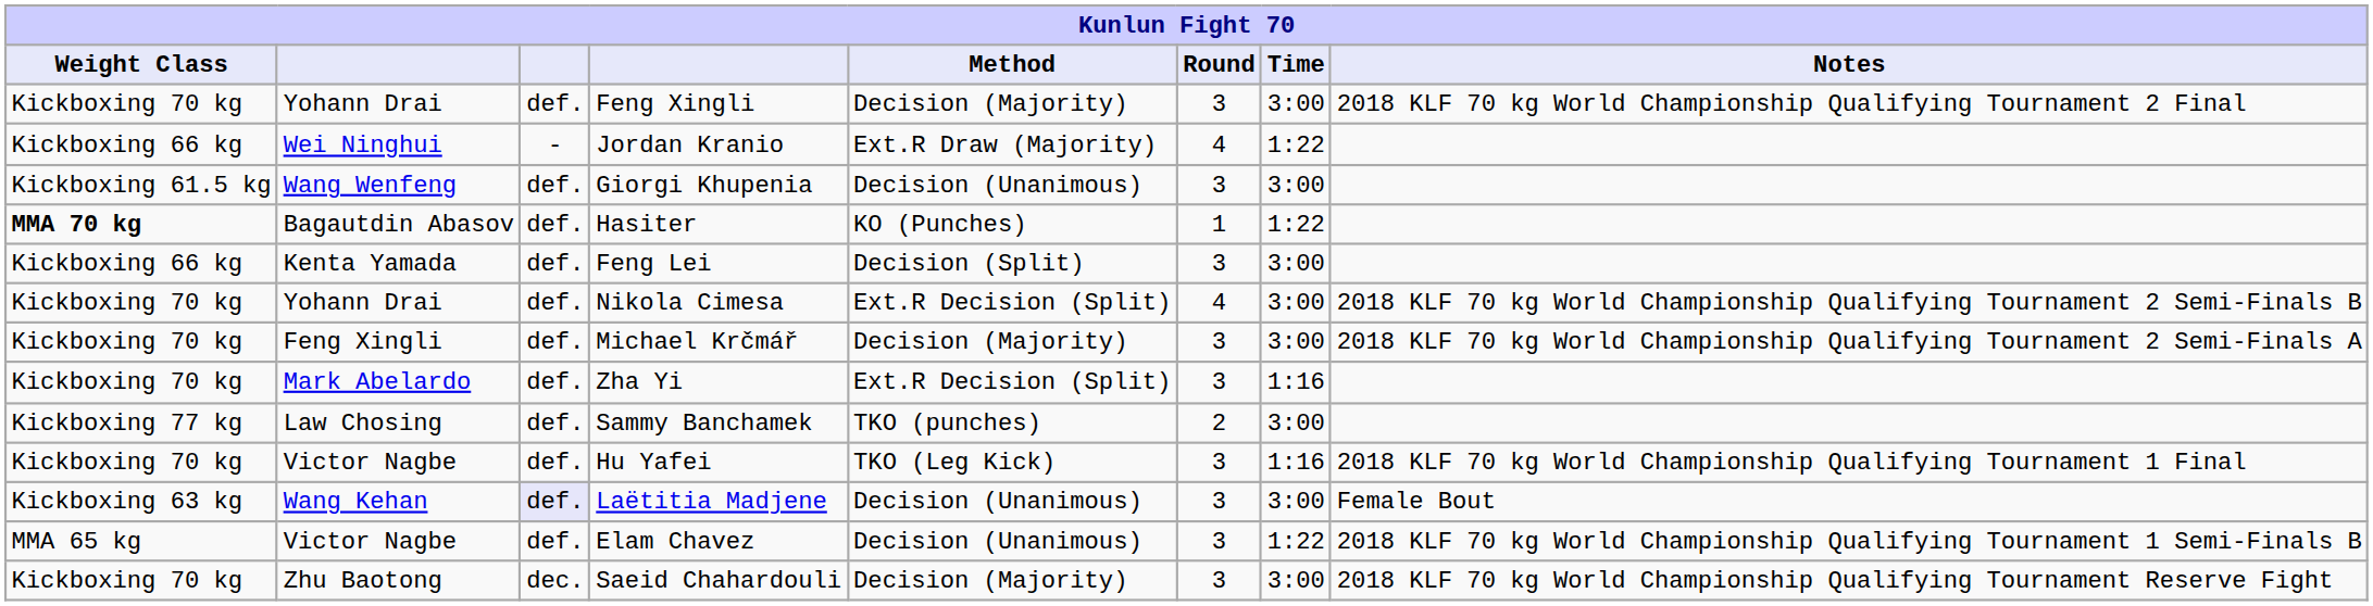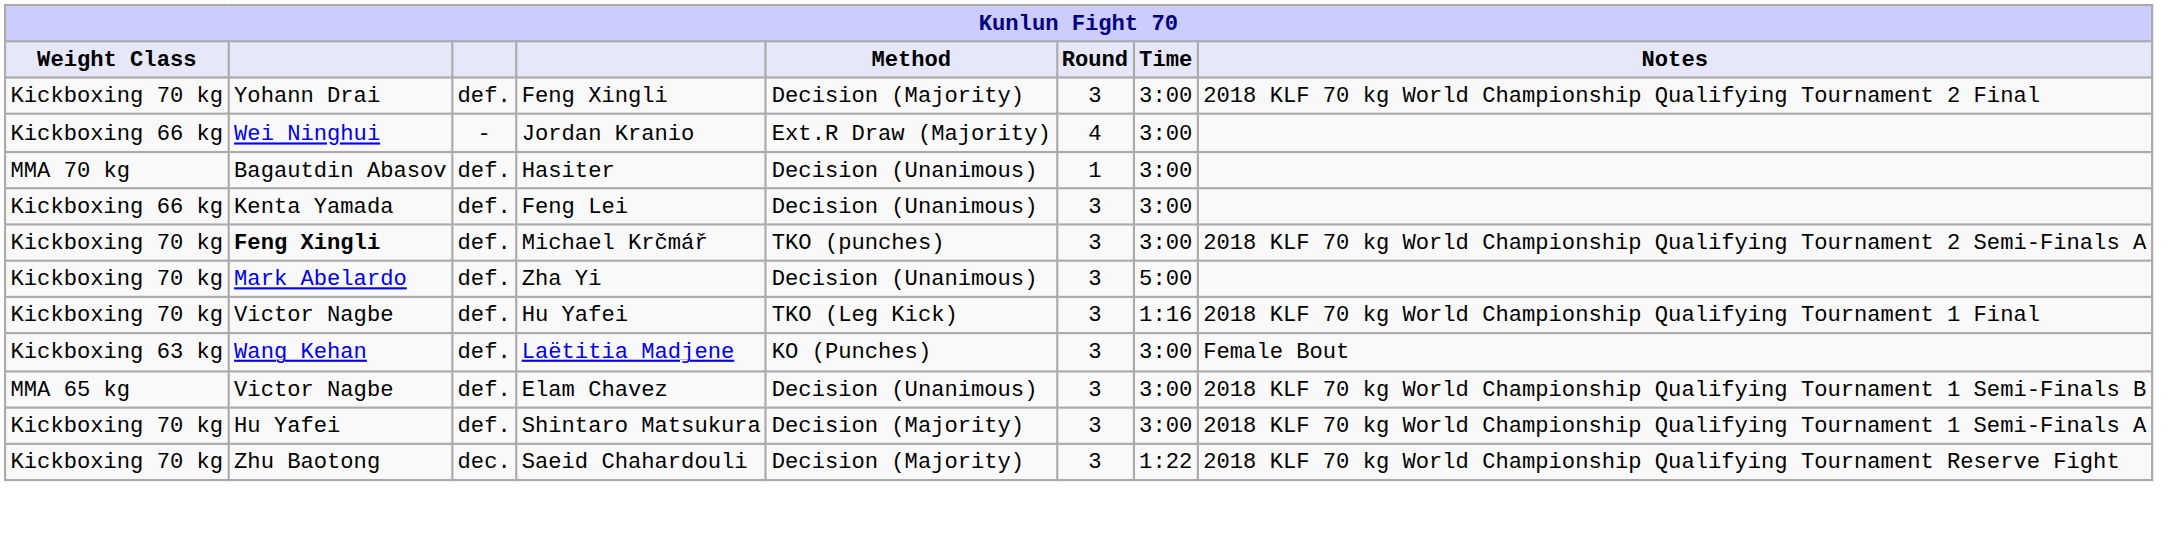Jordan Kranio | Time: 1:22 -> 3:00
- row: Kickboxing 61.5 kg | Wang Wenfeng | def. | Giorgi Khupenia | Decision (Unanimous) | 3 | 3:00
Hasiter | Weight Class: bold -> normal
Hasiter | Method: KO (Punches) -> Decision (Unanimous)
Hasiter | Time: 1:22 -> 3:00
Feng Lei | Method: Decision (Split) -> Decision (Unanimous)
- row: Kickboxing 70 kg | Yohann Drai | def. | Nikola Cimesa | Ext.R Decision (Split) | 4 | 3:00 | 2018 KLF 70 kg World Championship Qualifying Tournament 2 Semi-Finals B
Michael Krčmář | column 2: normal -> bold
Michael Krčmář | Method: Decision (Majority) -> TKO (punches)
Zha Yi | Method: Ext.R Decision (Split) -> Decision (Unanimous)
Zha Yi | Time: 1:16 -> 5:00
- row: Kickboxing 77 kg | Law Chosing | def. | Sammy Banchamek | TKO (punches) | 2 | 3:00
Laëtitia Madjene | column 3: lavender background -> no background
Laëtitia Madjene | Method: Decision (Unanimous) -> KO (Punches)
Elam Chavez | Time: 1:22 -> 3:00
+ row: Kickboxing 70 kg | Hu Yafei | def. | Shintaro Matsukura | Decision (Majority) | 3 | 3:00 | 2018 KLF 70 kg World Championship Qualifying Tournament 1 Semi-Finals A
Saeid Chahardouli | Time: 3:00 -> 1:22
